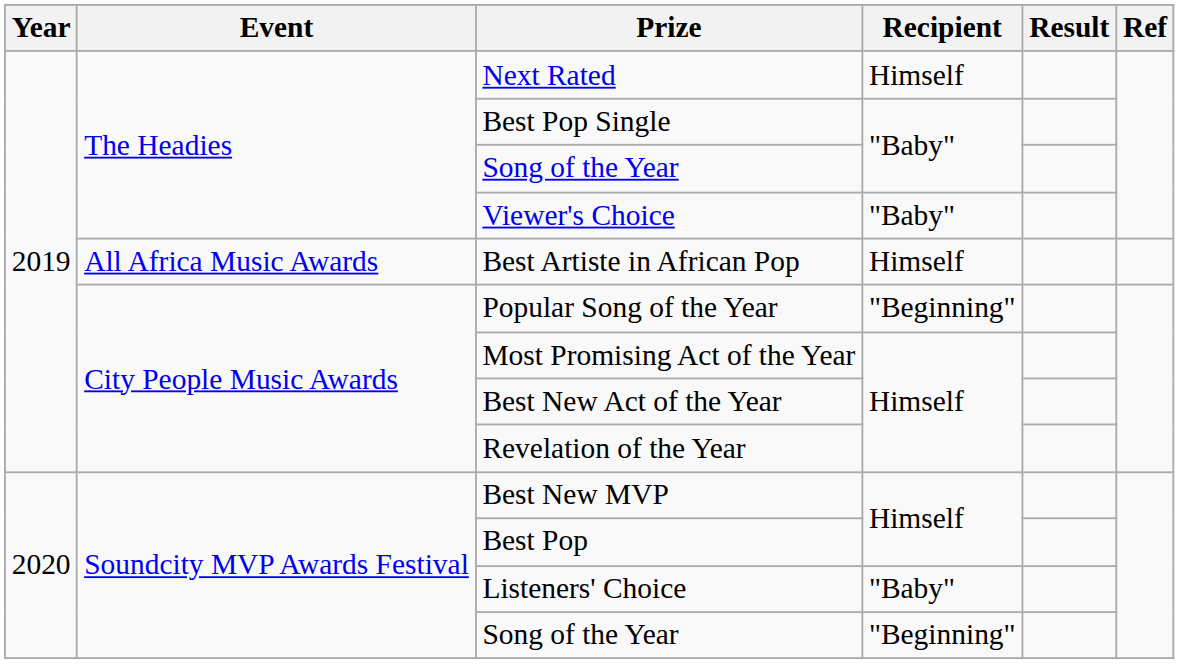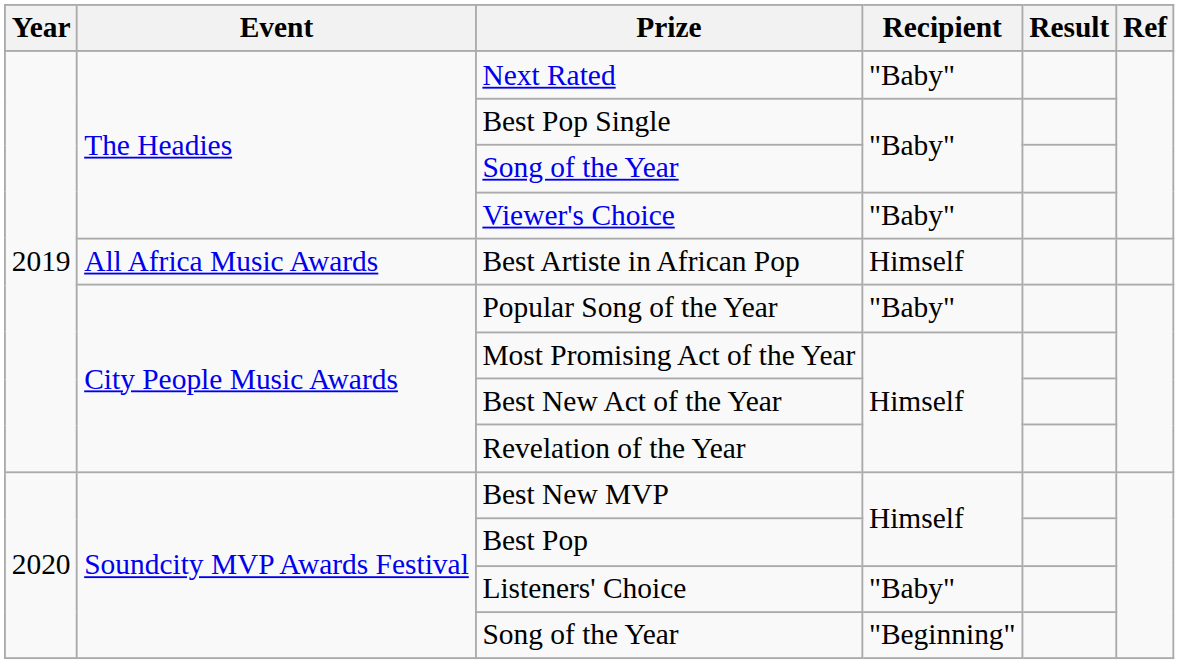Next Rated | Recipient: Himself -> "Baby"
Popular Song of the Year | Recipient: "Beginning" -> "Baby"
